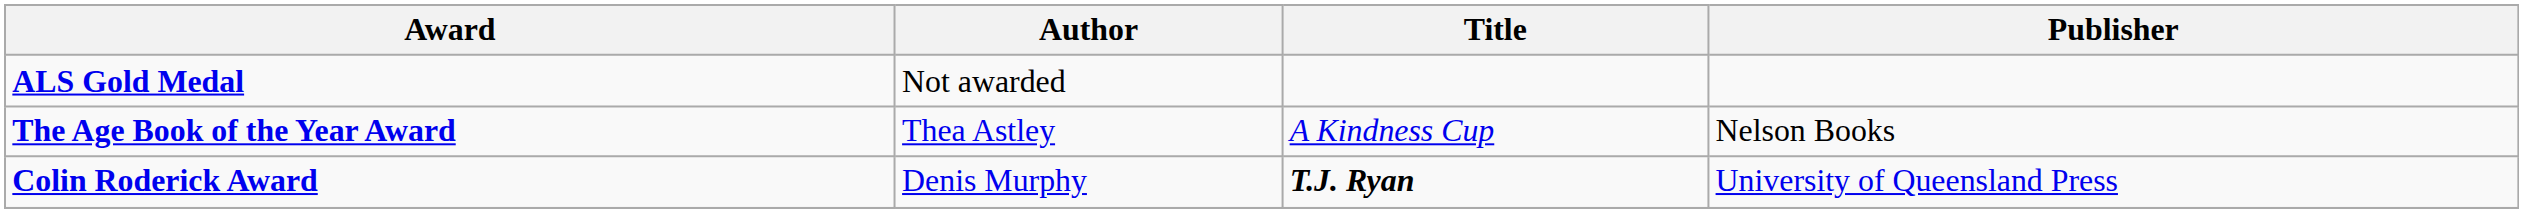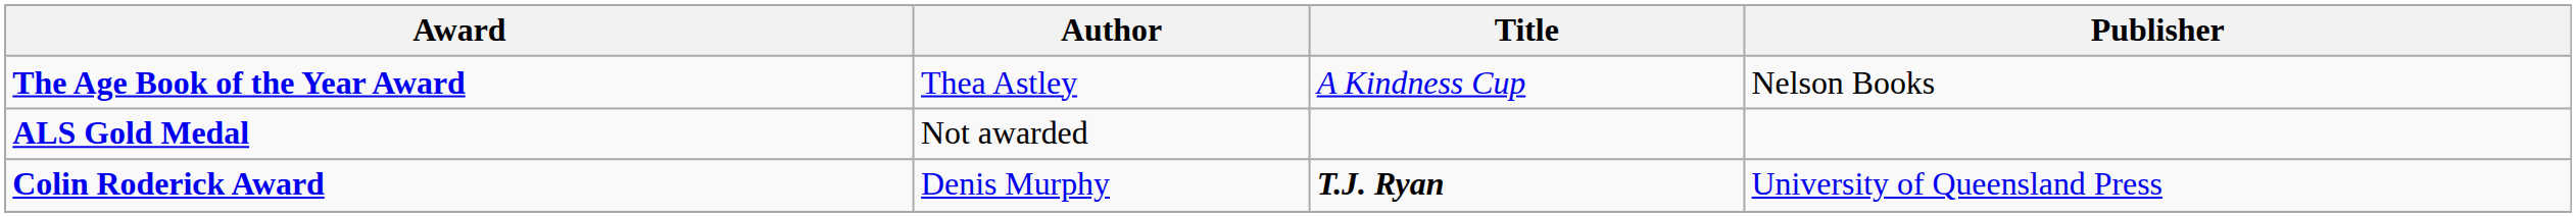rows swapped: The Age Book of the Year Award <-> ALS Gold Medal
